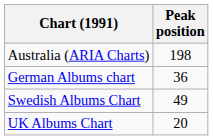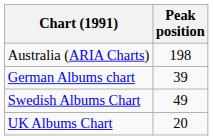German Albums chart | Peak position: 36 -> 39
